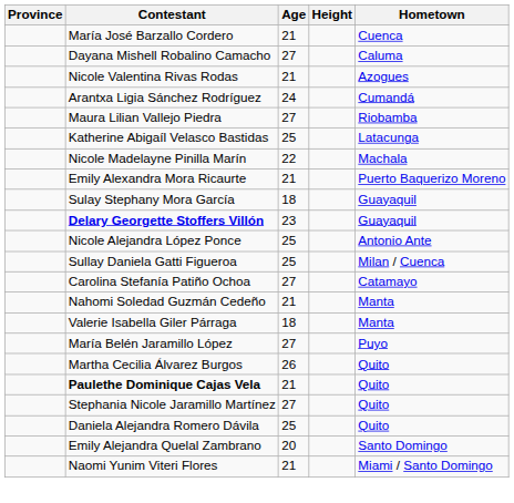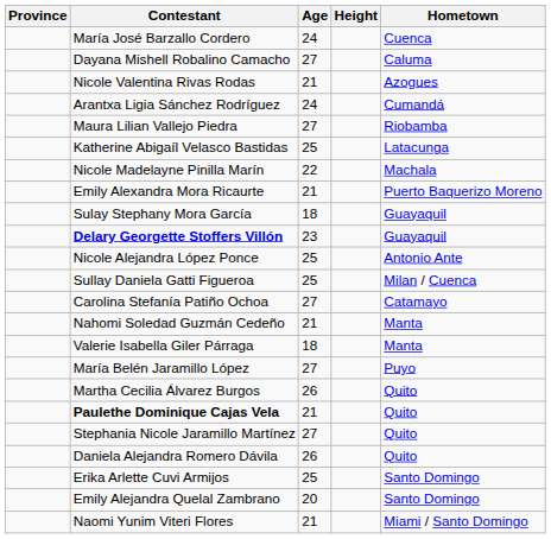María José Barzallo Cordero | Age: 21 -> 24
Daniela Alejandra Romero Dávila | Age: 25 -> 26
+ row: Erika Arlette Cuvi Armijos | 25 | Santo Domingo
